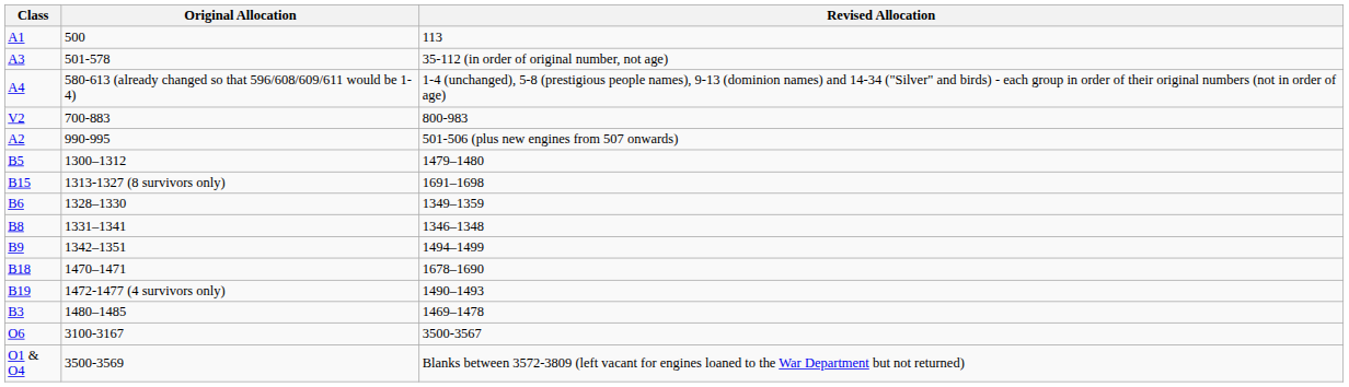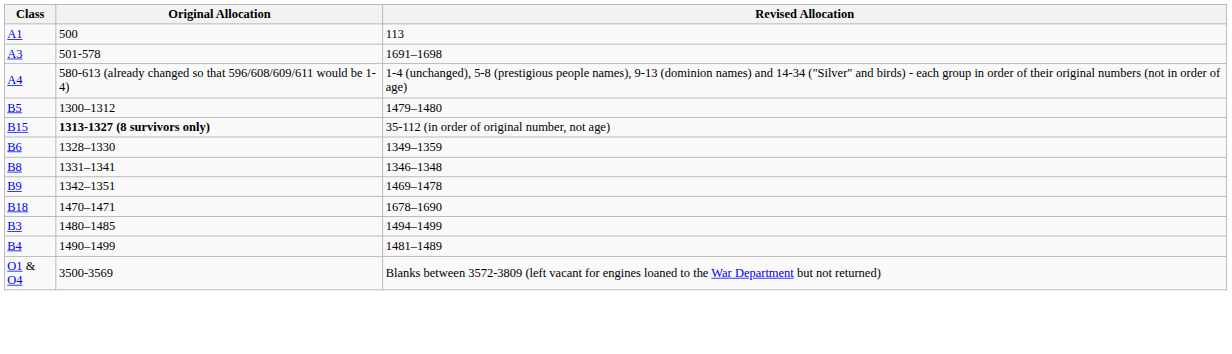A3 | Revised Allocation: 35-112 (in order of original number, not age) -> 1691–1698
- row: V2 | 700-883 | 800-983
- row: A2 | 990-995 | 501-506 (plus new engines from 507 onwards)
B15 | Original Allocation: normal -> bold
B15 | Revised Allocation: 1691–1698 -> 35-112 (in order of original number, not age)
B9 | Revised Allocation: 1494–1499 -> 1469–1478
- row: B19 | 1472-1477 (4 survivors only) | 1490–1493
B3 | Revised Allocation: 1469–1478 -> 1494–1499
+ row: B4 | 1490–1499 | 1481–1489
- row: O6 | 3100-3167 | 3500-3567
